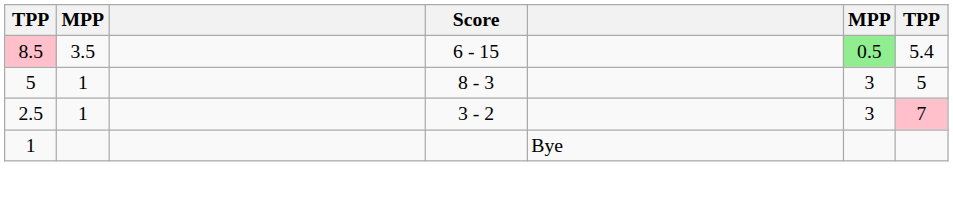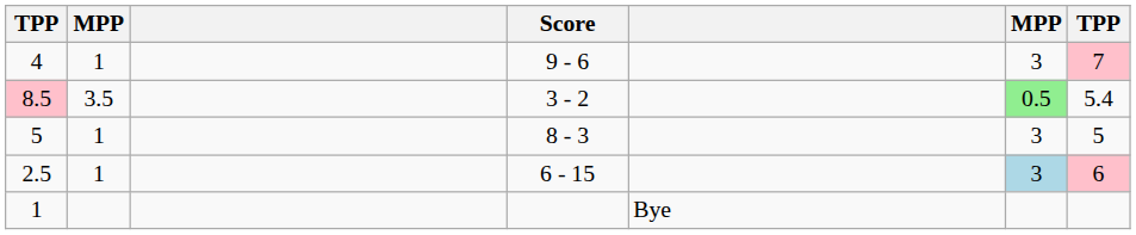+ row: 4 | 1 | 9 - 6 | 3 | 7
8.5 | Score: 6 - 15 -> 3 - 2
2.5 | Score: 3 - 2 -> 6 - 15
2.5 | column 6: no background -> lightblue background
2.5 | column 7: 7 -> 6
